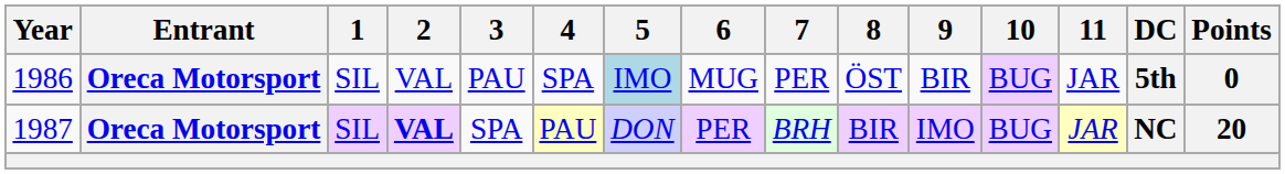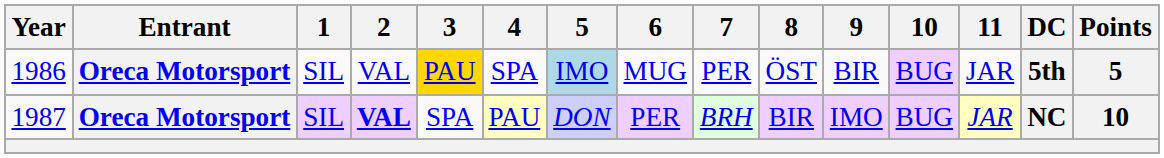1986 | 3: no background -> gold background
1986 | Points: 0 -> 5
1987 | Points: 20 -> 10
